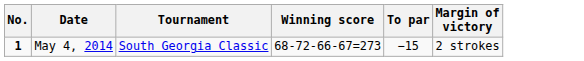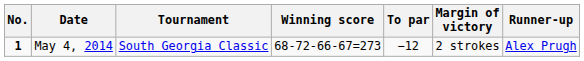+ column: Runner-up | Alex Prugh
May 4, 2014 | To par: −15 -> −12
